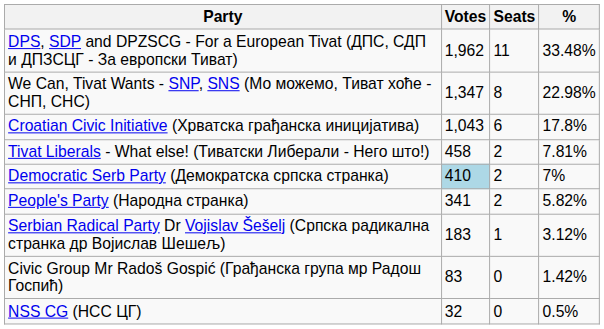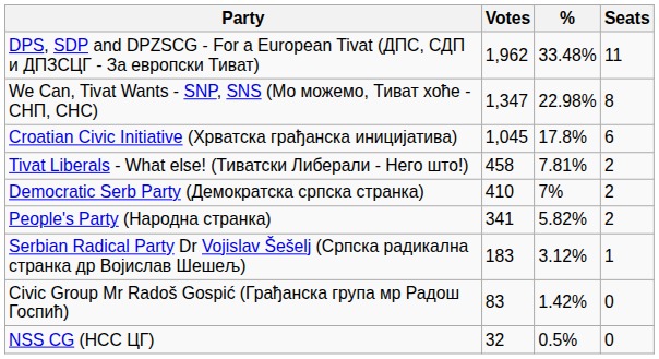columns swapped: % <-> Seats
Croatian Civic Initiative (Хрватска грађанска иницијатива) | Votes: 1,043 -> 1,045
Democratic Serb Party (Демократска српска странка) | Votes: lightblue background -> no background
